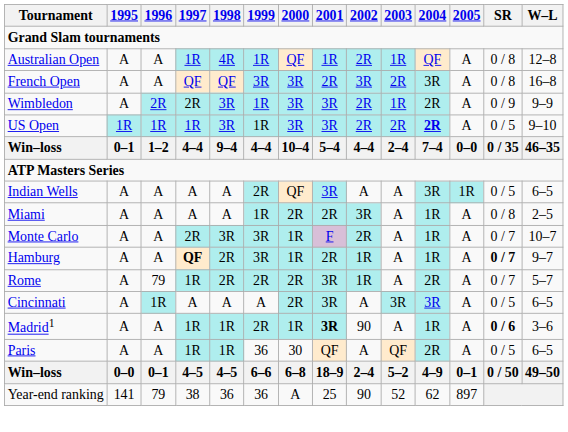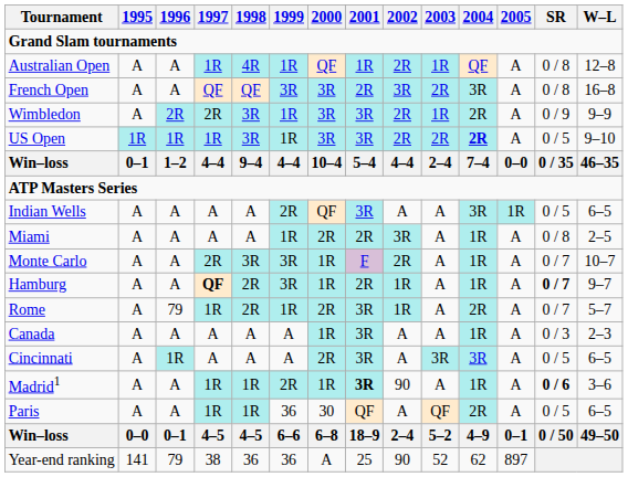Rome | 1999: 2R -> 1R
+ row: Canada | A | A | A | A | A | 1R | 3R | A | A | 1R | A | 0 / 3 | 2–3
